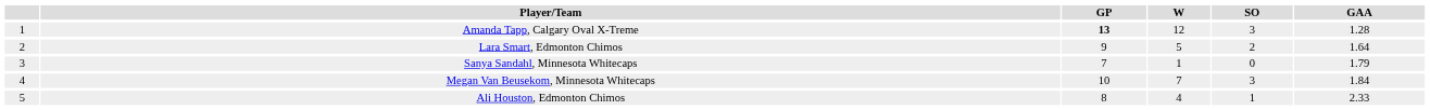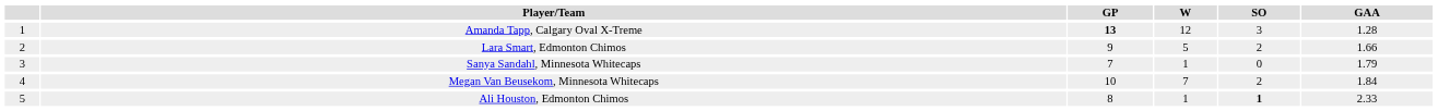Lara Smart, Edmonton Chimos | GAA: 1.64 -> 1.66
Megan Van Beusekom, Minnesota Whitecaps | SO: 3 -> 2
Ali Houston, Edmonton Chimos | W: 4 -> 1
Ali Houston, Edmonton Chimos | SO: normal -> bold
